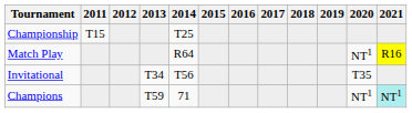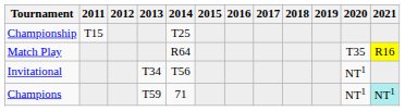Match Play | 2020: NT1 -> T35
Invitational | 2020: T35 -> NT1
